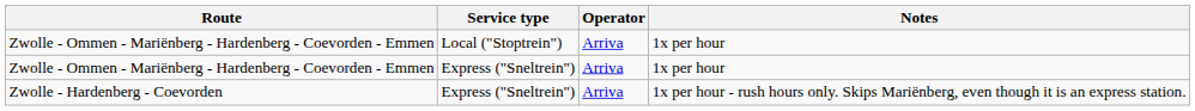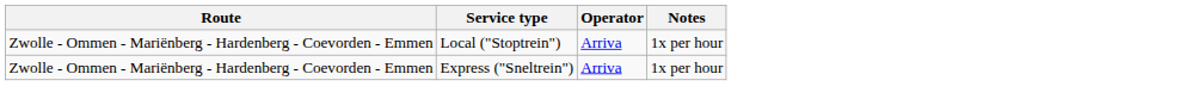- row: Zwolle - Hardenberg - Coevorden | Express ("Sneltrein") | Arriva | 1x per hour - rush hours only. Skips Mariënberg, even though it is an express station.
